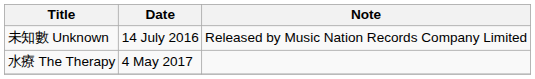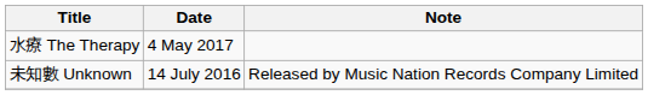rows swapped: 未知數 Unknown <-> 水療 The Therapy
